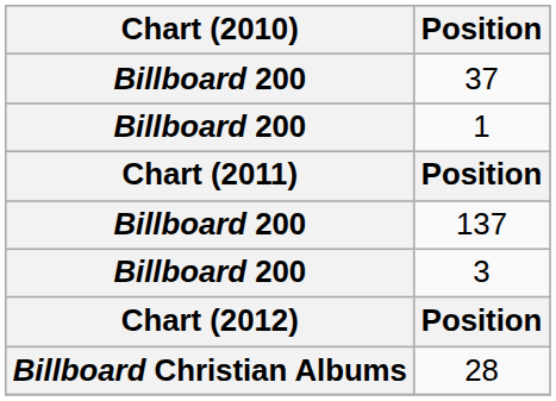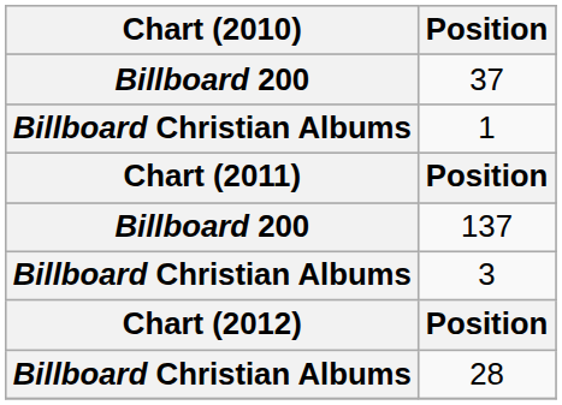1 | Chart (2010): Billboard 200 -> Billboard Christian Albums
3 | Chart (2010): Billboard 200 -> Billboard Christian Albums
